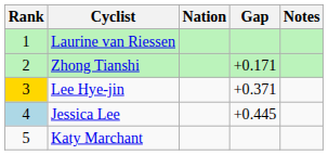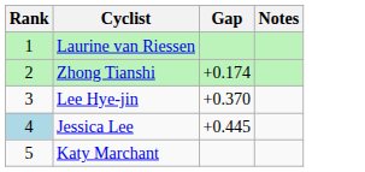- column: Nation
Zhong Tianshi | Gap: +0.171 -> +0.174
Lee Hye-jin | Rank: gold background -> no background
Lee Hye-jin | Gap: +0.371 -> +0.370
